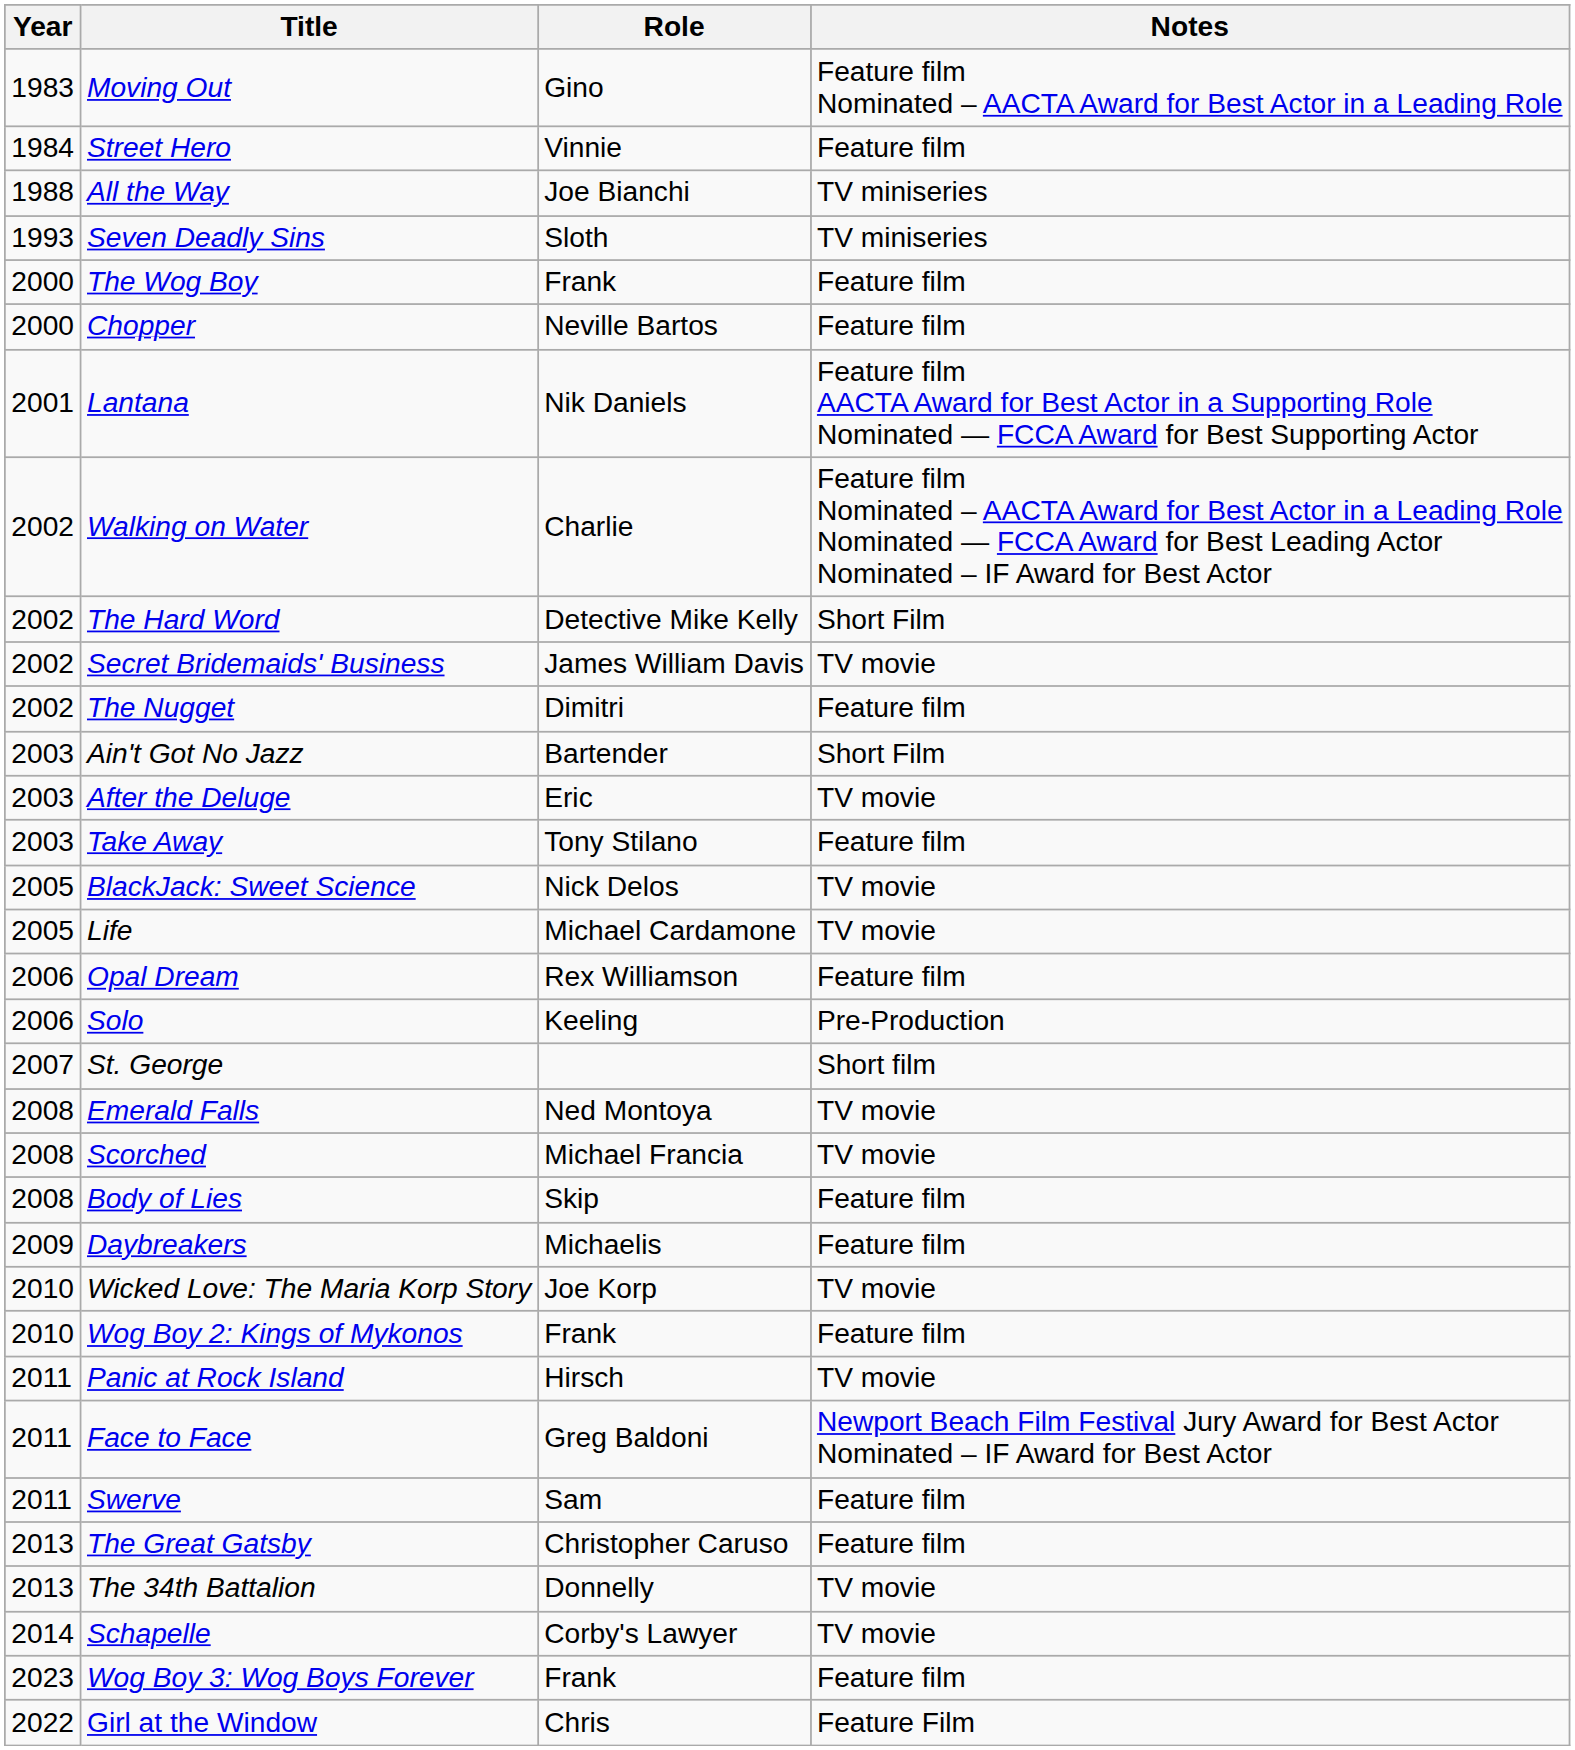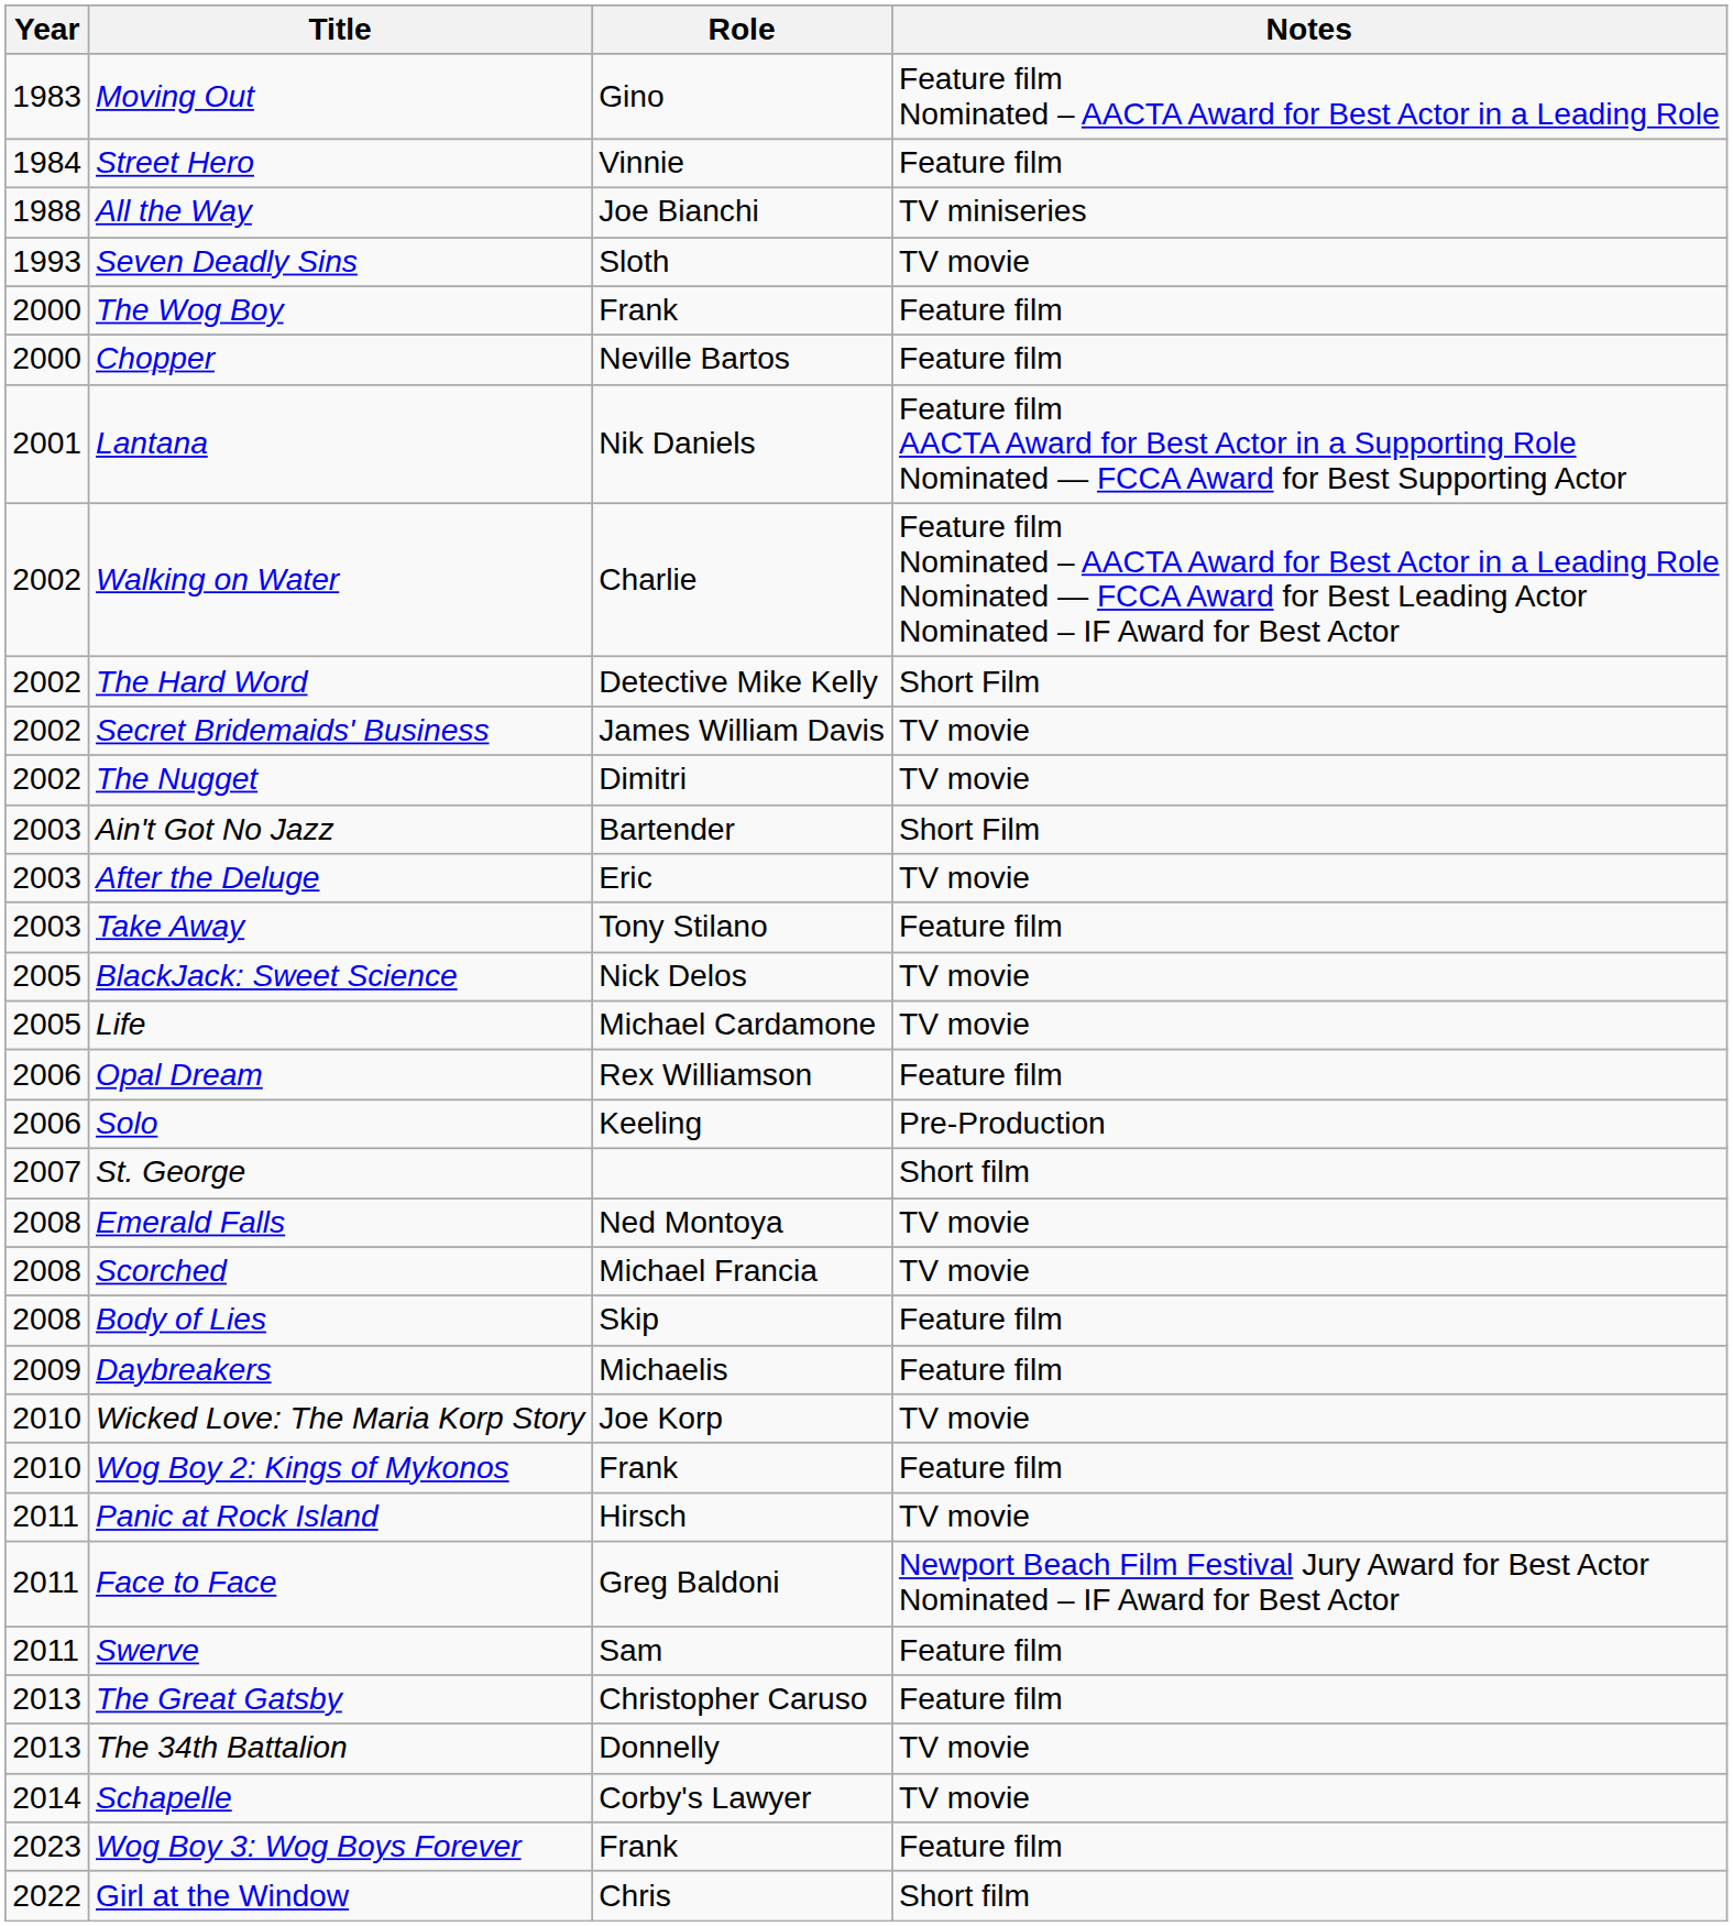Seven Deadly Sins | Notes: TV miniseries -> TV movie
The Nugget | Notes: Feature film -> TV movie
Girl at the Window | Notes: Feature Film -> Short film
